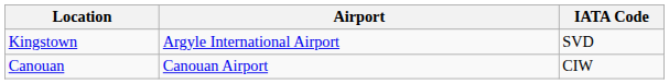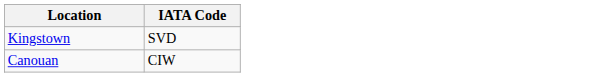- column: Airport | Argyle International Airport | Canouan Airport
